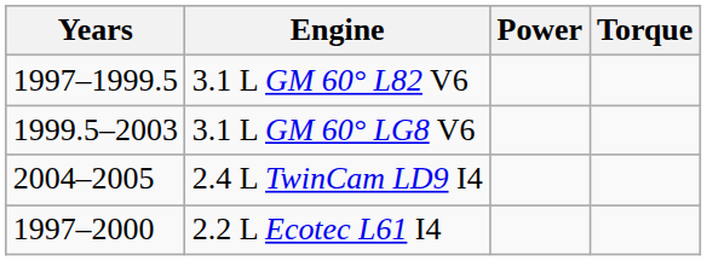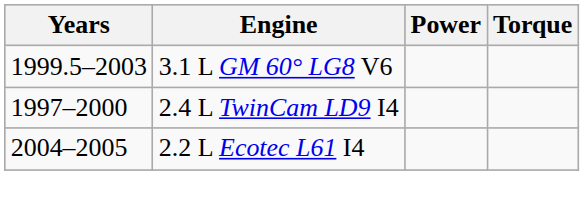- row: 1997–1999.5 | 3.1 L GM 60° L82 V6
2.4 L TwinCam LD9 I4 | Years: 2004–2005 -> 1997–2000
2.2 L Ecotec L61 I4 | Years: 1997–2000 -> 2004–2005
